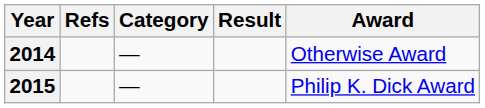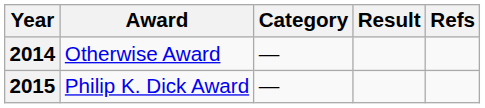columns swapped: Award <-> Refs
